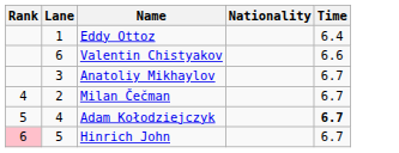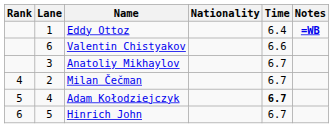+ column: Notes | =WB
Hinrich John | Rank: pink background -> no background
